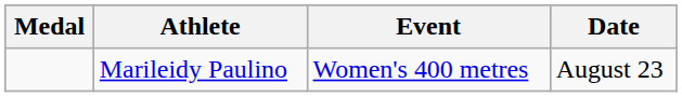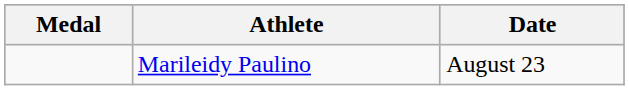- column: Event | Women's 400 metres
